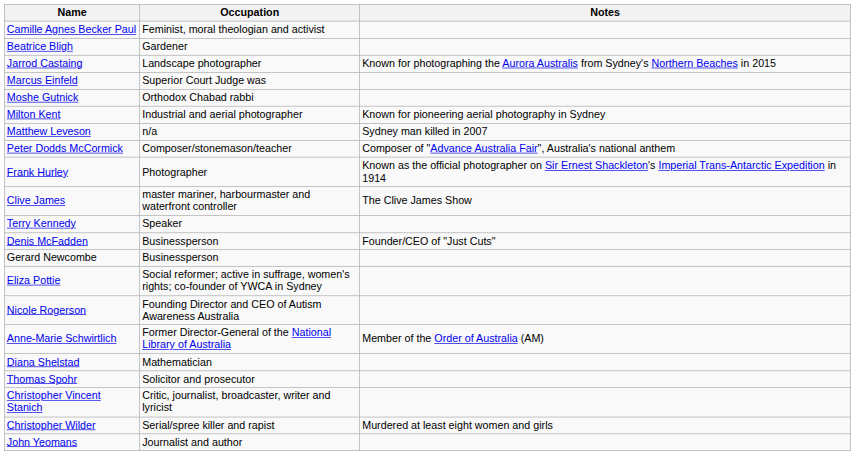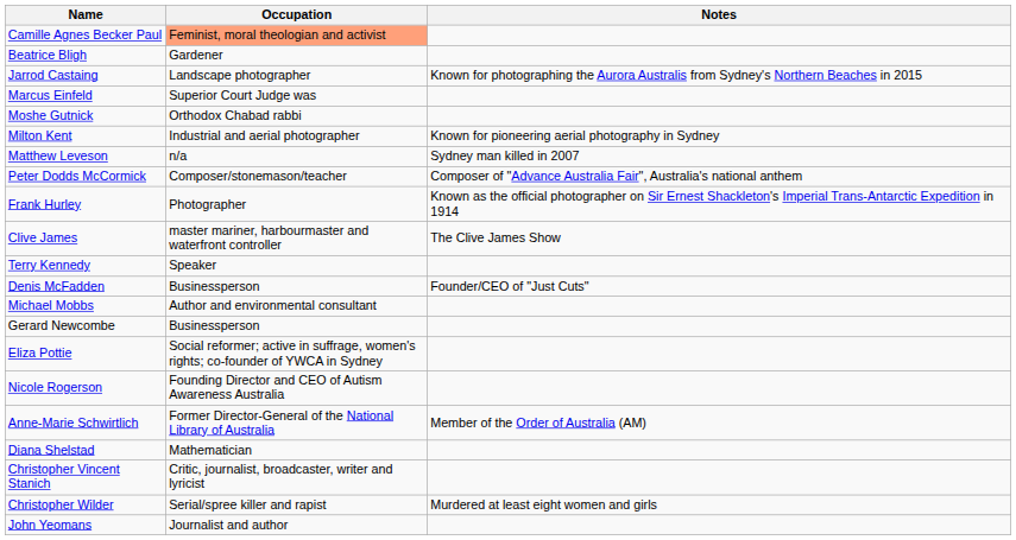Camille Agnes Becker Paul | Occupation: no background -> lightsalmon background
+ row: Michael Mobbs | Author and environmental consultant
- row: Thomas Spohr | Solicitor and prosecutor
